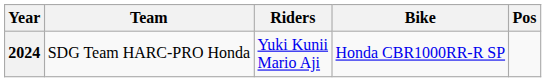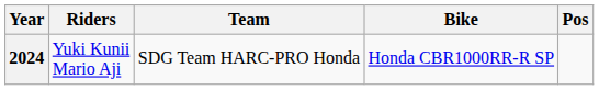columns swapped: Team <-> Riders
